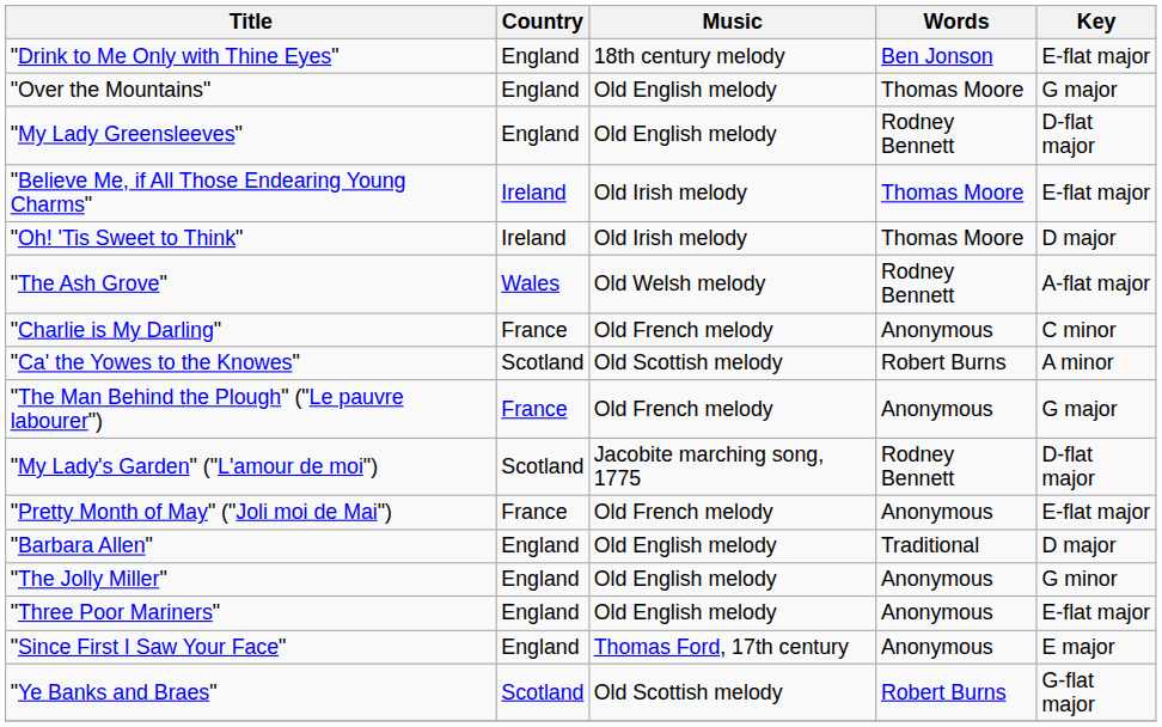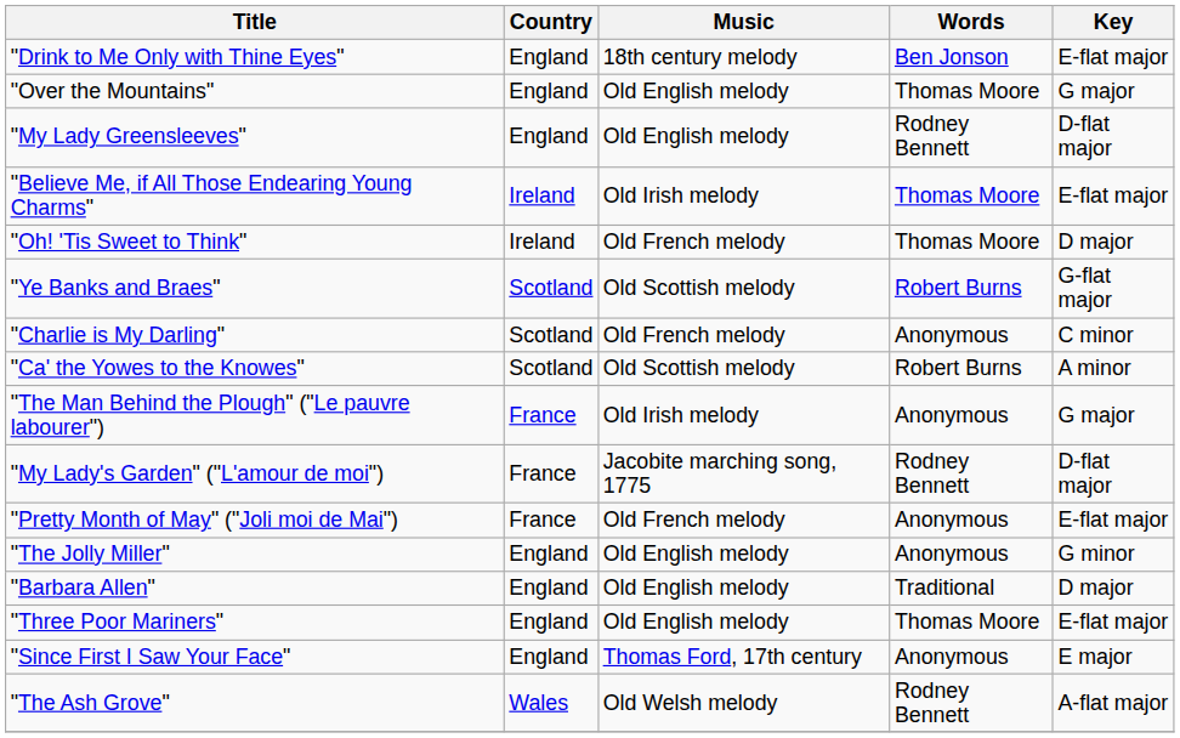"Oh! 'Tis Sweet to Think" | Music: Old Irish melody -> Old French melody
rows swapped: "Ye Banks and Braes" <-> "The Ash Grove"
"Charlie is My Darling" | Country: France -> Scotland
"The Man Behind the Plough" ("Le pauvre labourer") | Music: Old French melody -> Old Irish melody
"My Lady's Garden" ("L'amour de moi") | Country: Scotland -> France
rows swapped: "The Jolly Miller" <-> "Barbara Allen"
"Three Poor Mariners" | Words: Anonymous -> Thomas Moore
